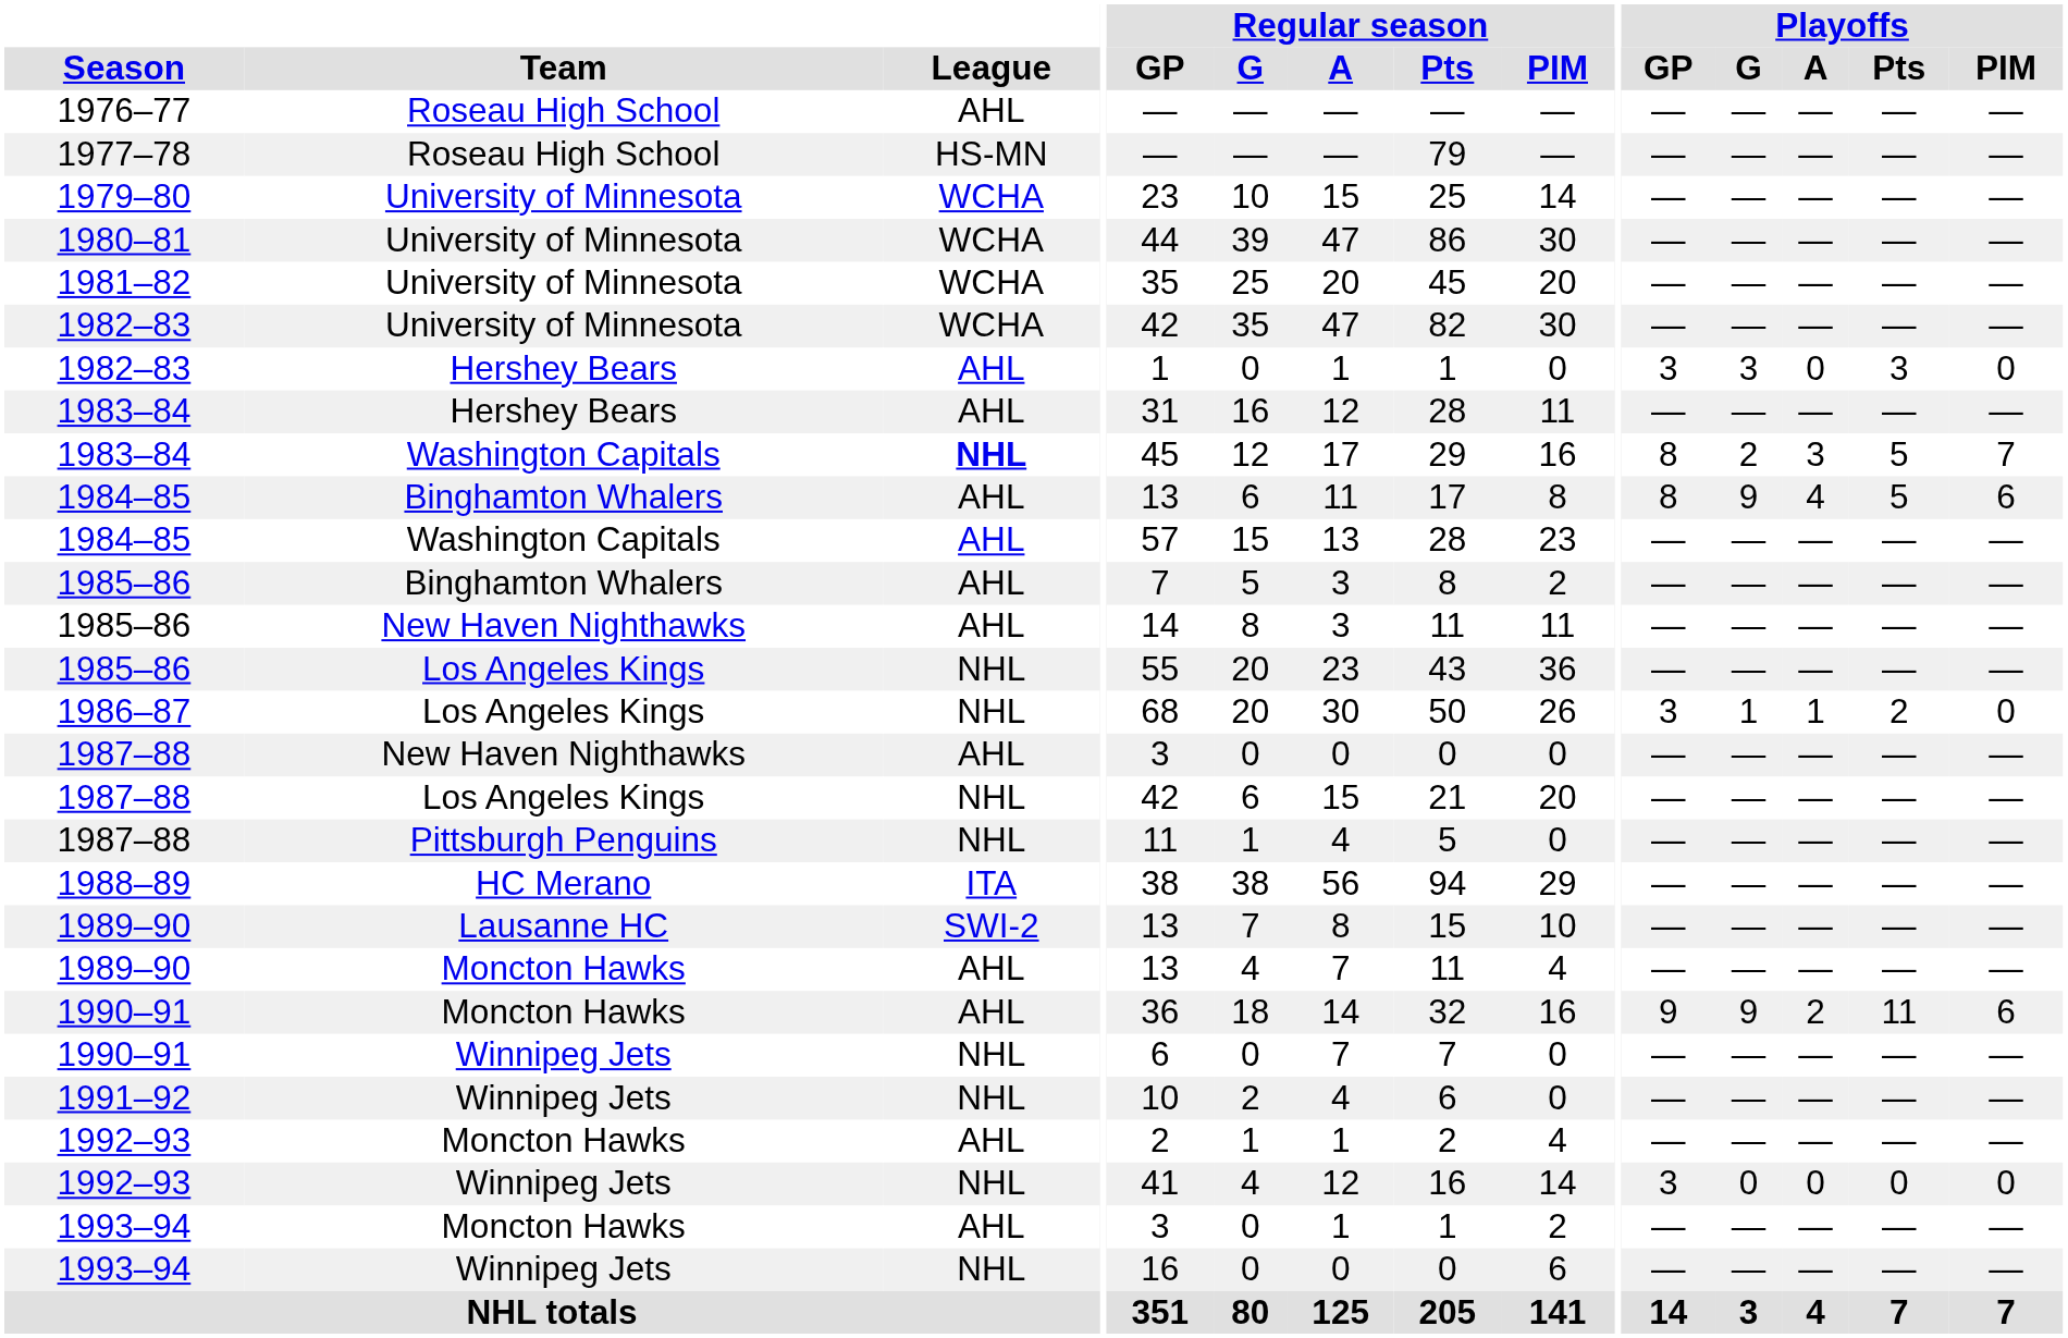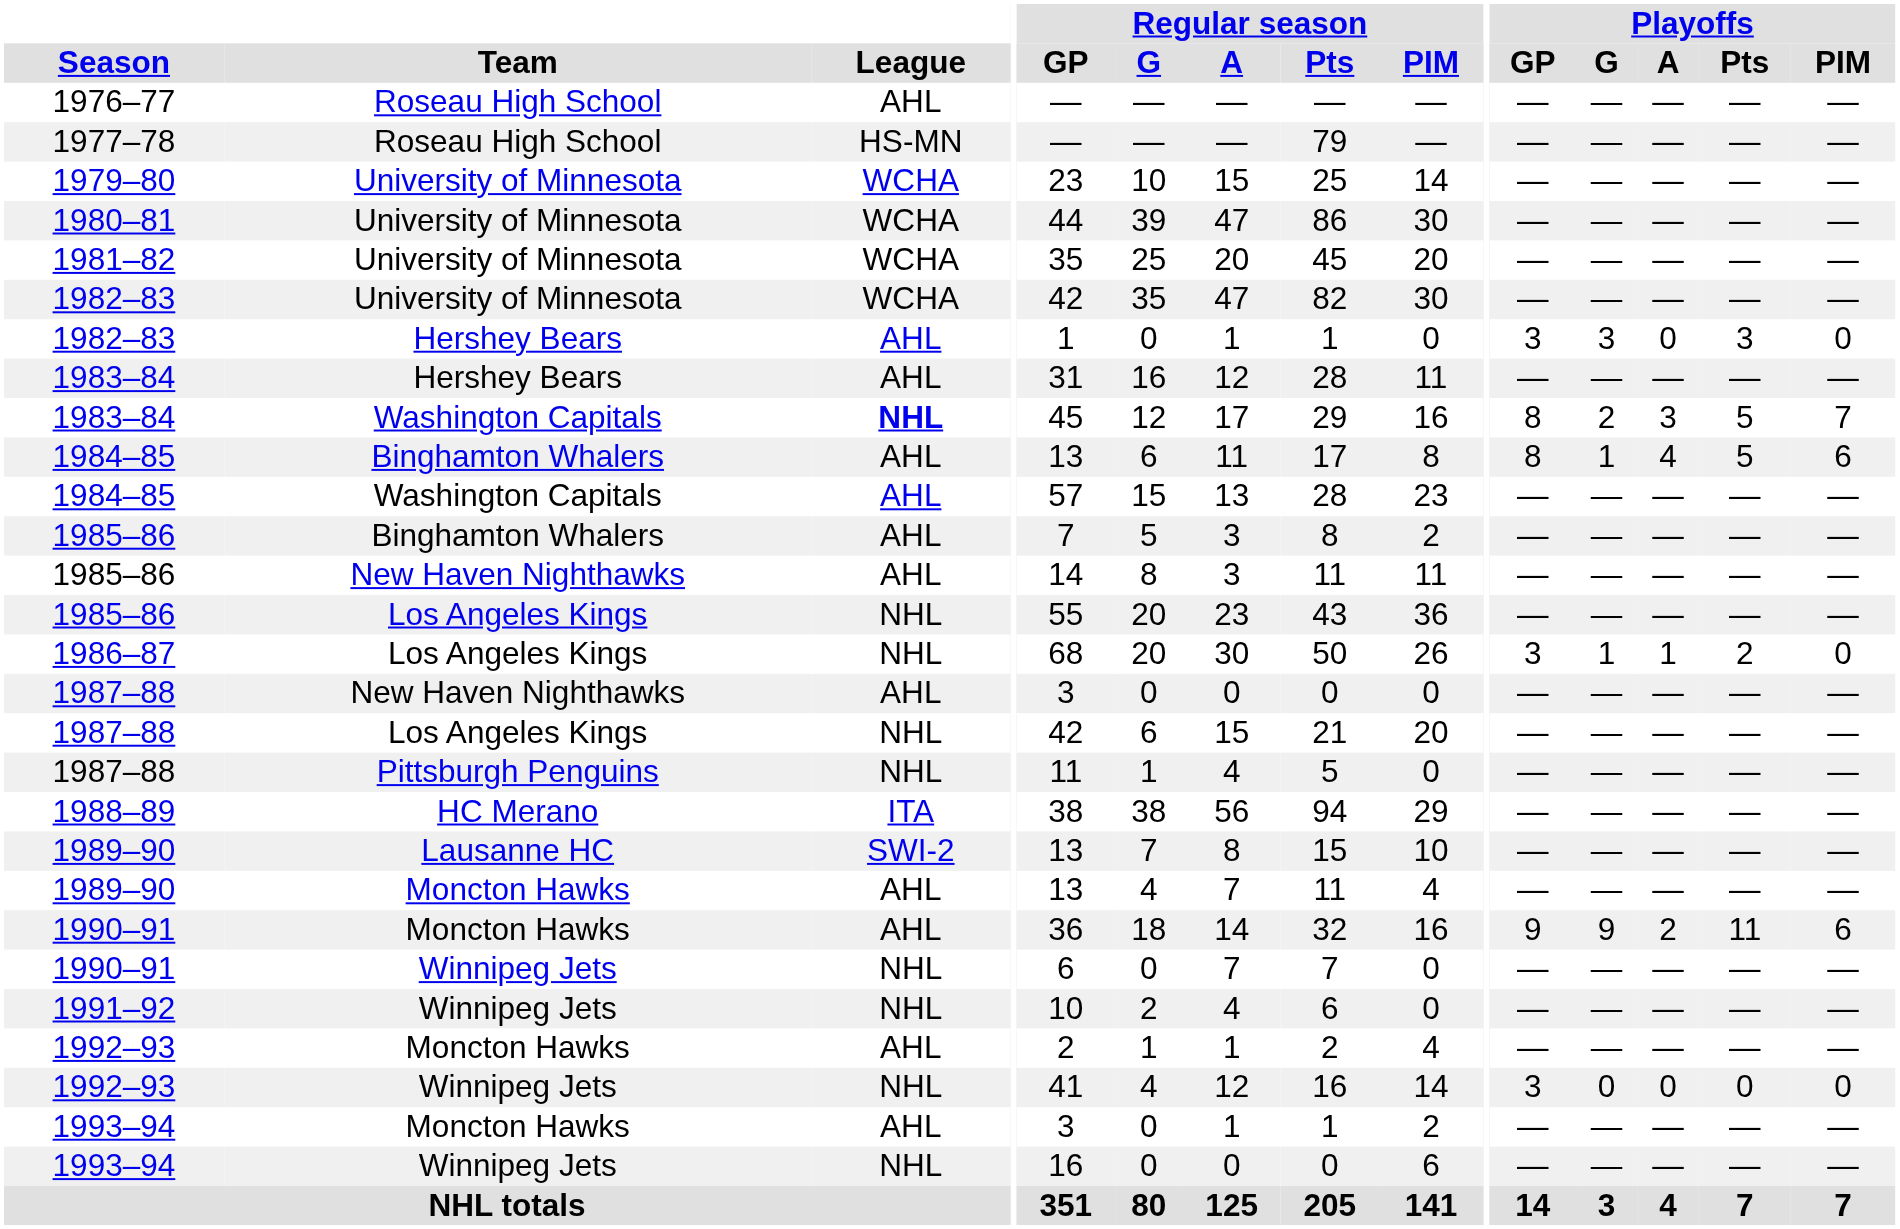1984–85 / Binghamton Whalers | Playoffs / G: 9 -> 1
